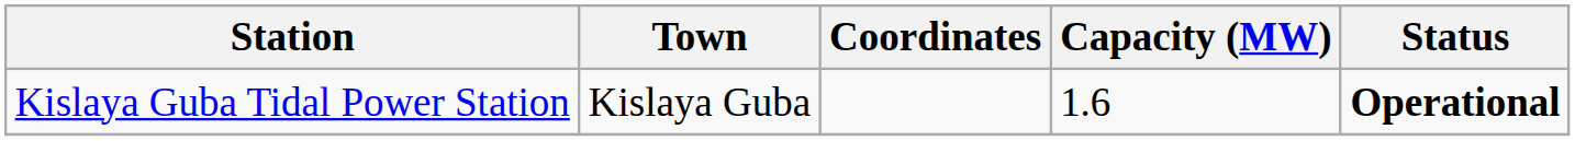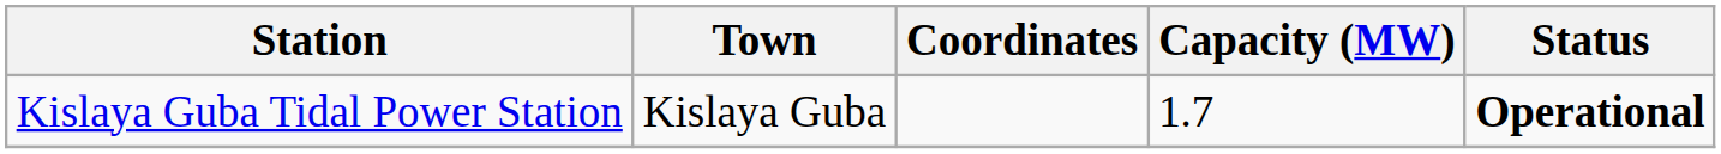Kislaya Guba Tidal Power Station | Capacity (MW): 1.6 -> 1.7
